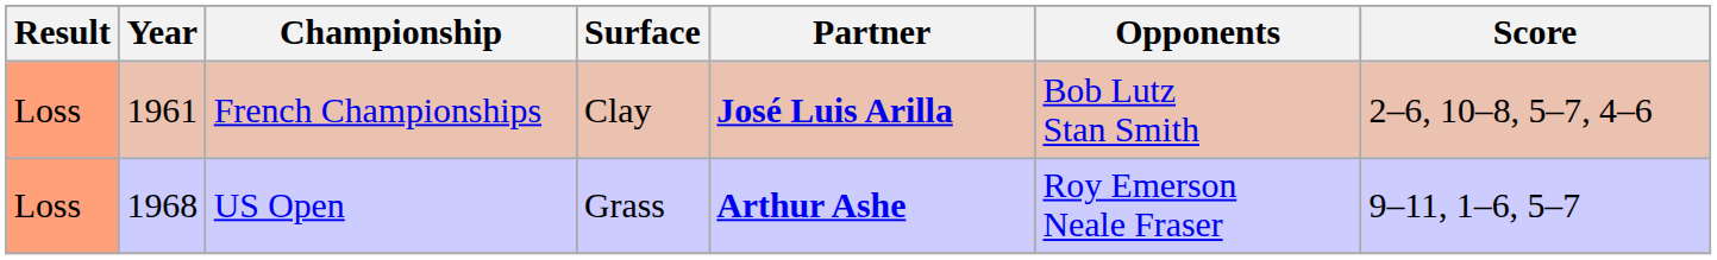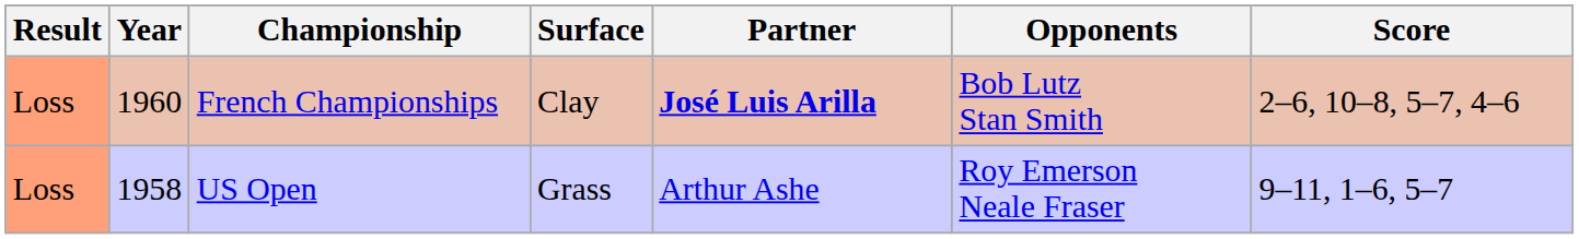French Championships | Year: 1961 -> 1960
US Open | Year: 1968 -> 1958
US Open | Partner: bold -> normal
